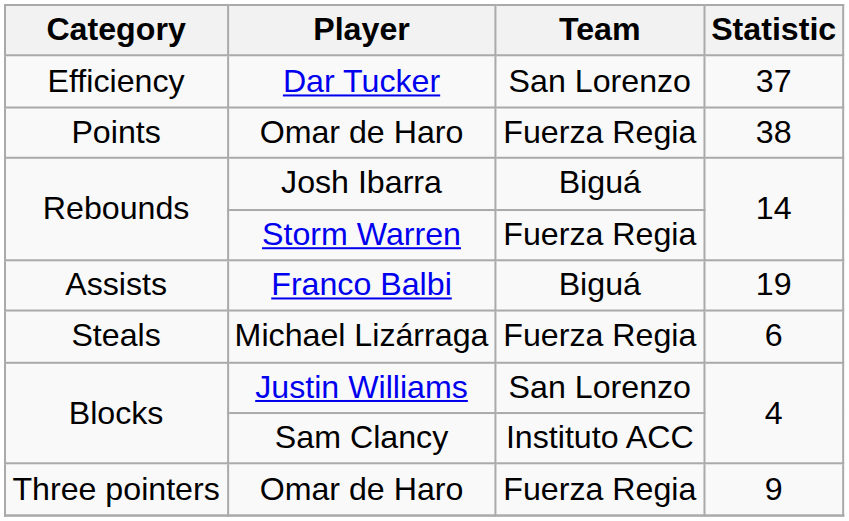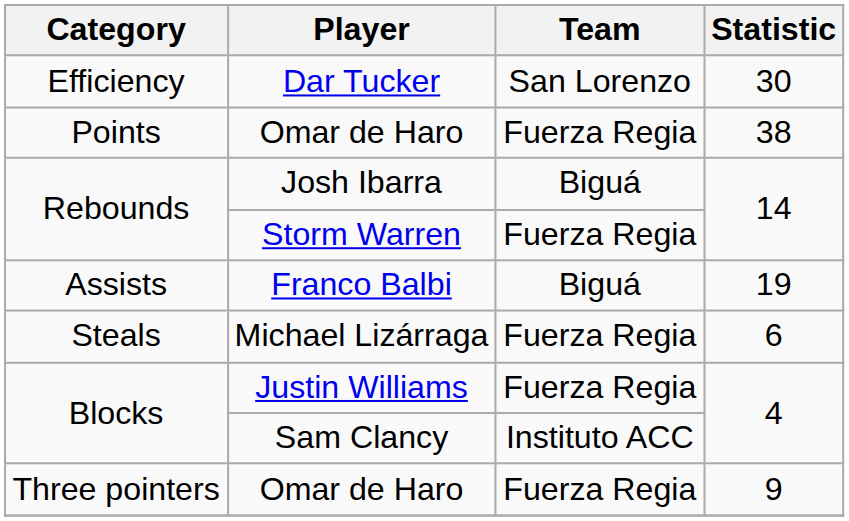Dar Tucker | Statistic: 37 -> 30
Justin Williams | Team: San Lorenzo -> Fuerza Regia
